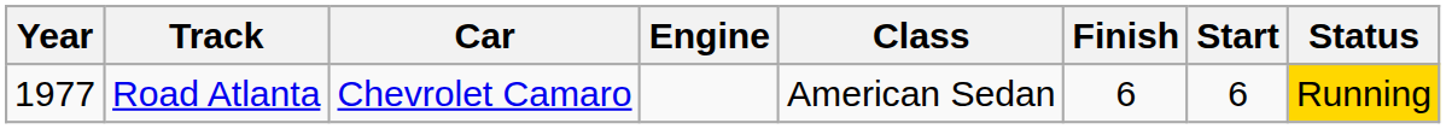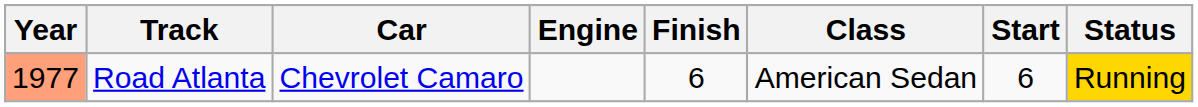columns swapped: Class <-> Finish
Road Atlanta | Year: no background -> lightsalmon background
